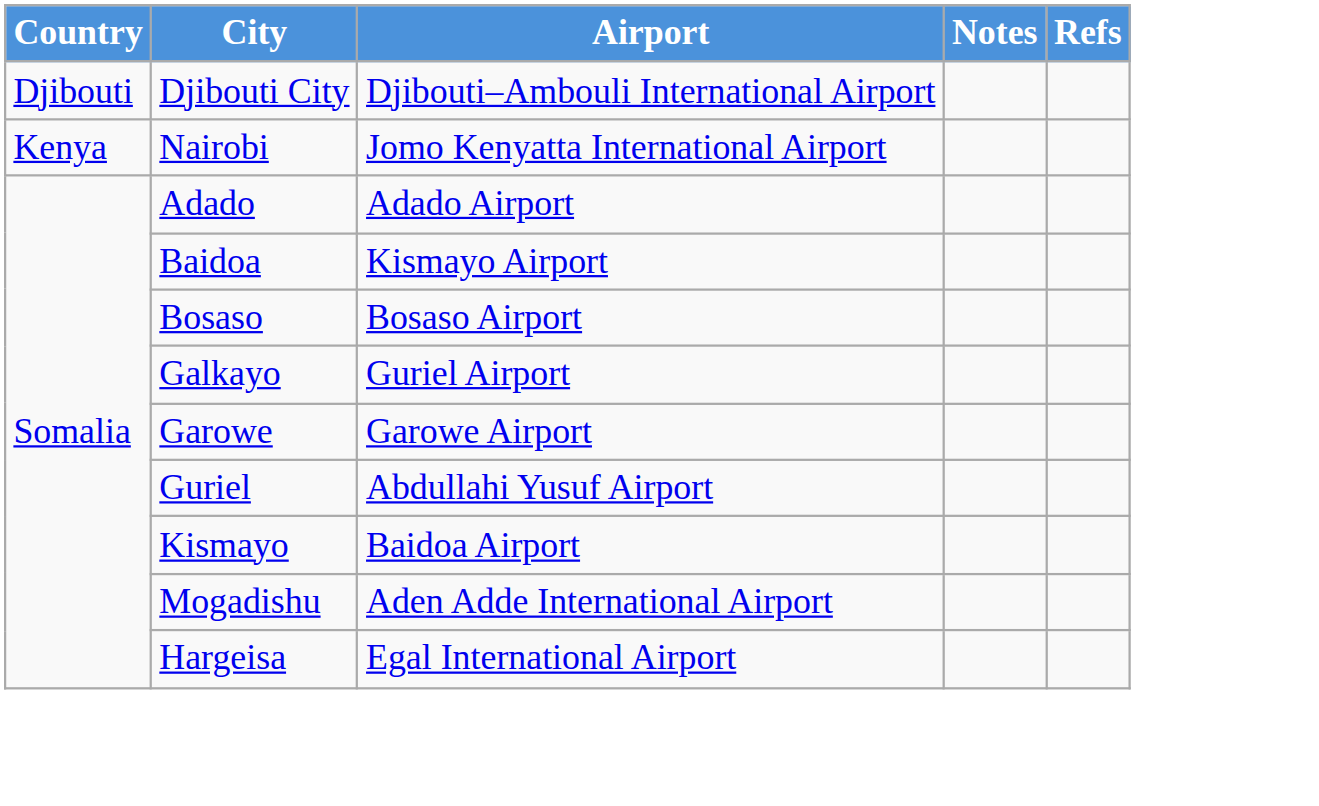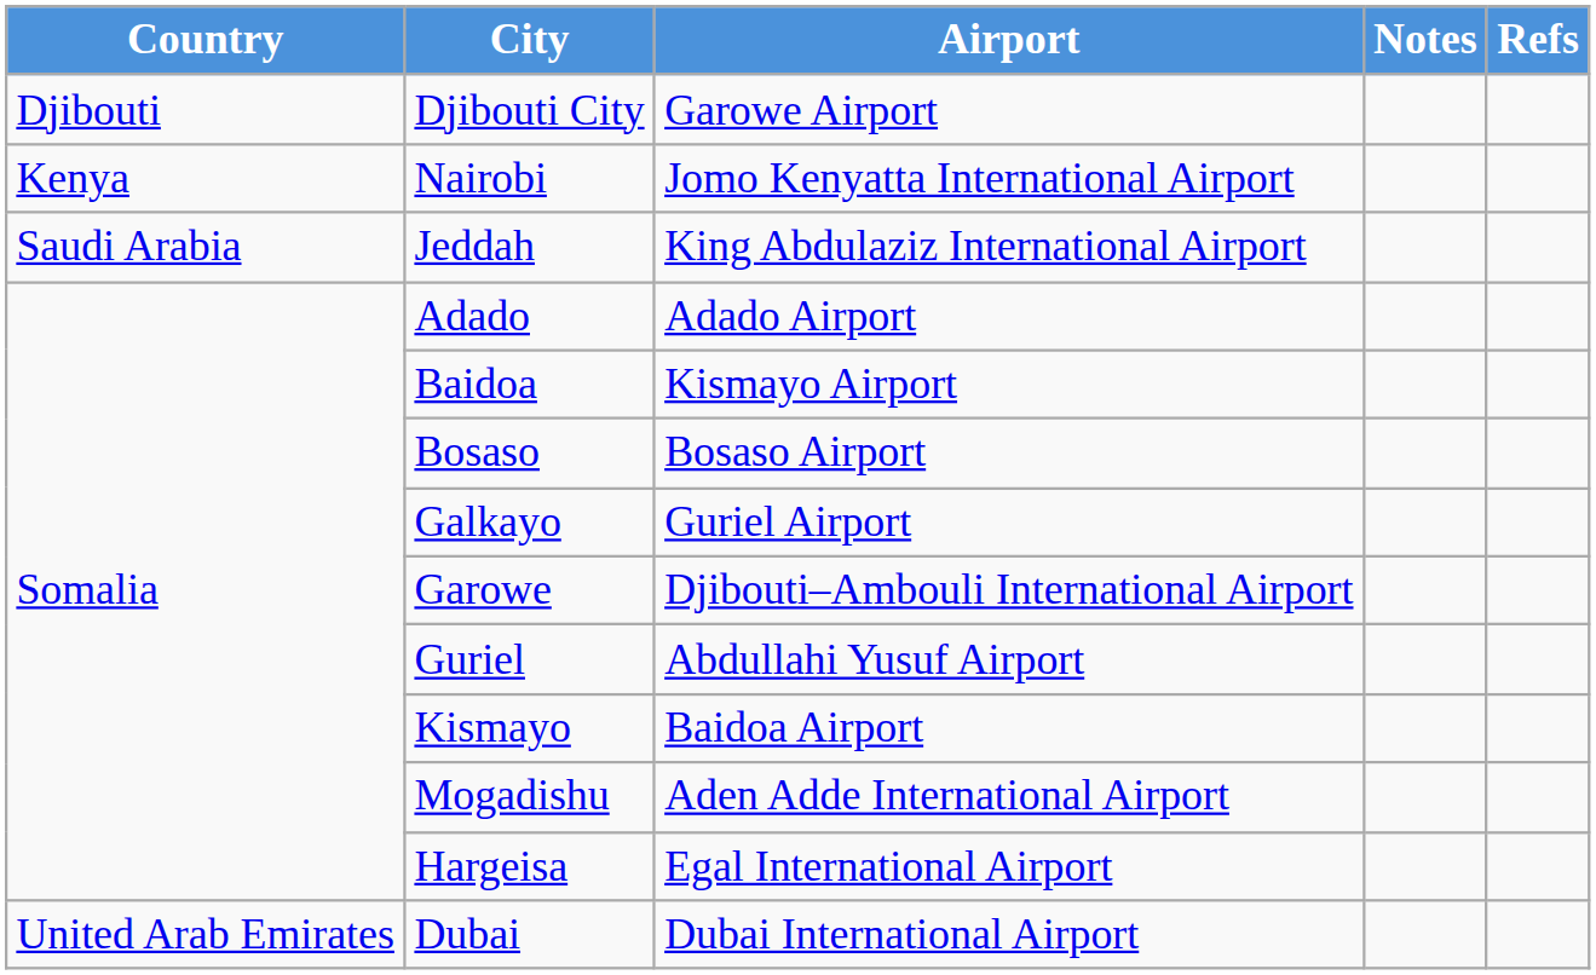Djibouti City | Airport: Djibouti–Ambouli International Airport -> Garowe Airport
+ row: Saudi Arabia | Jeddah | King Abdulaziz International Airport
Garowe | Airport: Garowe Airport -> Djibouti–Ambouli International Airport
+ row: United Arab Emirates | Dubai | Dubai International Airport
